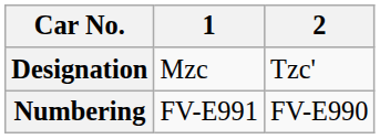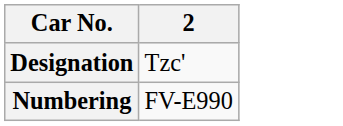- column: 1 | Mzc | FV-E991
